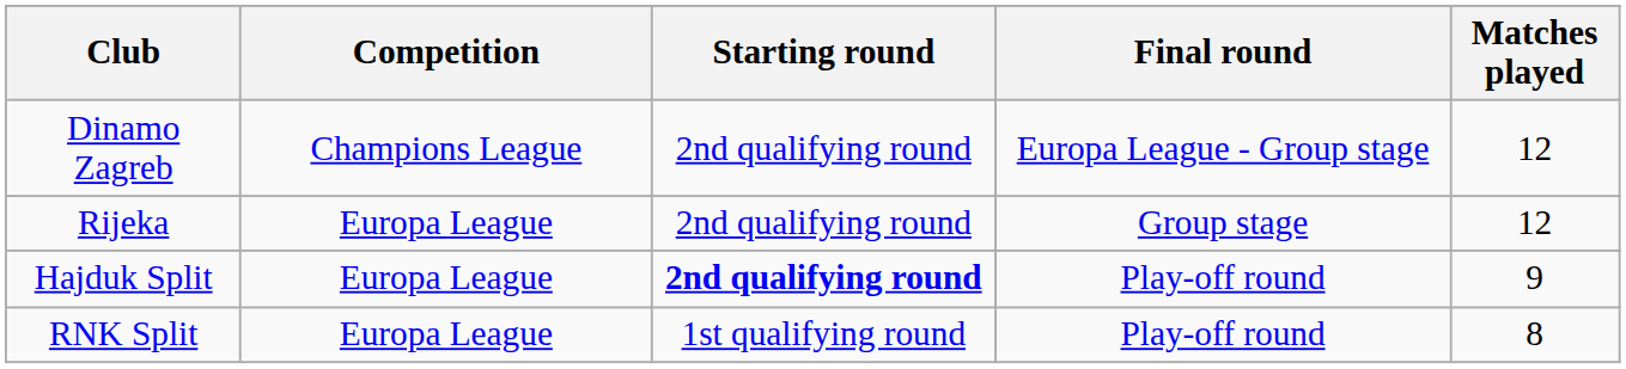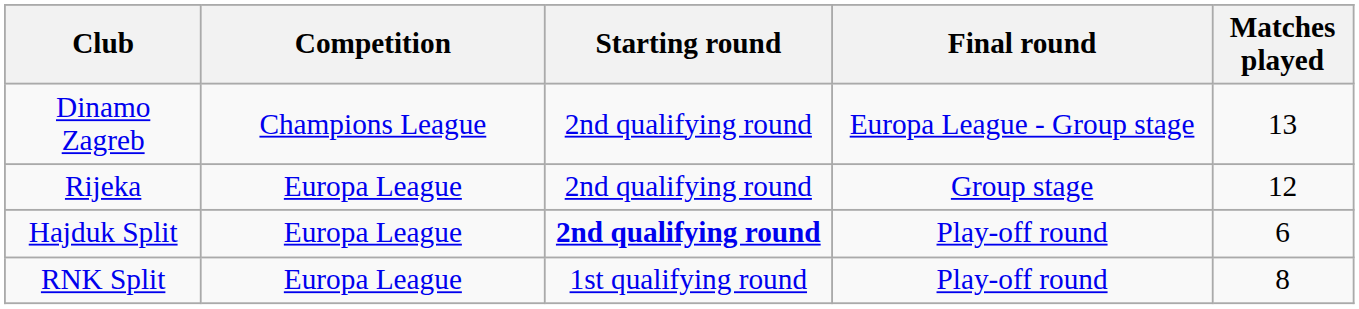Dinamo Zagreb | Matches played: 12 -> 13
Hajduk Split | Matches played: 9 -> 6
